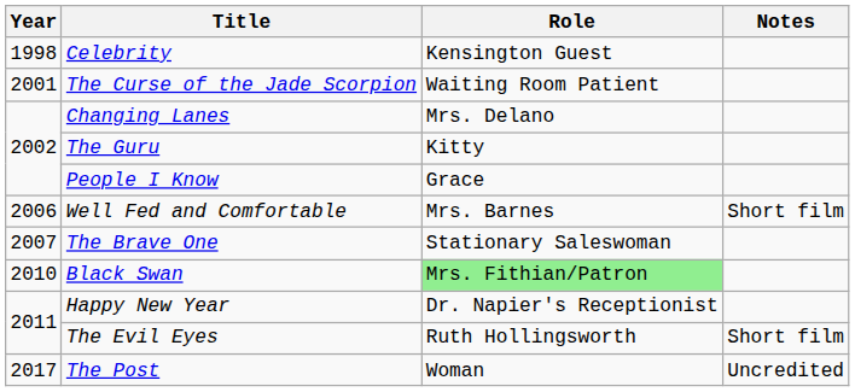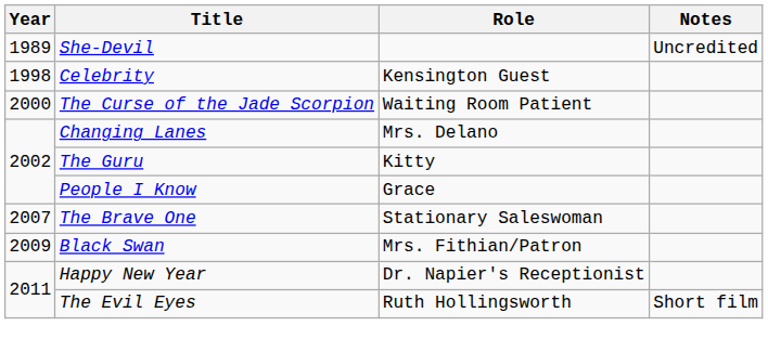+ row: 1989 | She-Devil | Uncredited
The Curse of the Jade Scorpion | Year: 2001 -> 2000
- row: 2006 | Well Fed and Comfortable | Mrs. Barnes | Short film
Black Swan | Year: 2010 -> 2009
Black Swan | Role: lightgreen background -> no background
- row: 2017 | The Post | Woman | Uncredited
